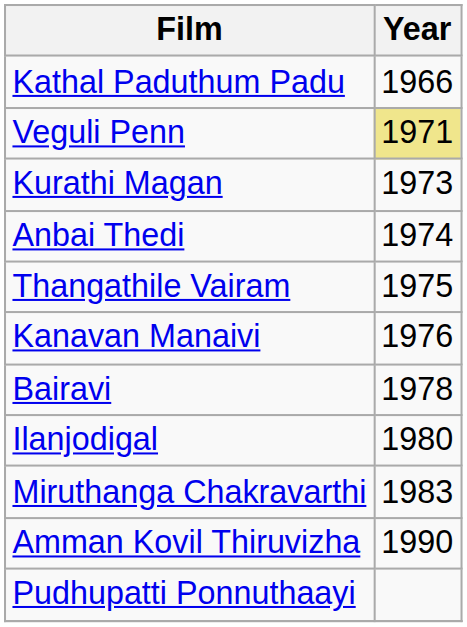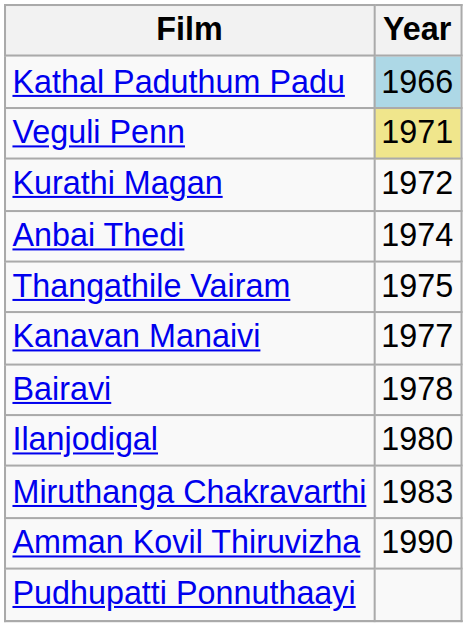Kathal Paduthum Padu | Year: no background -> lightblue background
Kurathi Magan | Year: 1973 -> 1972
Kanavan Manaivi | Year: 1976 -> 1977
